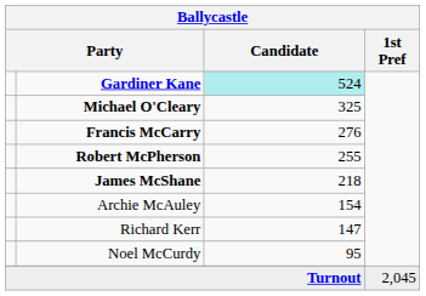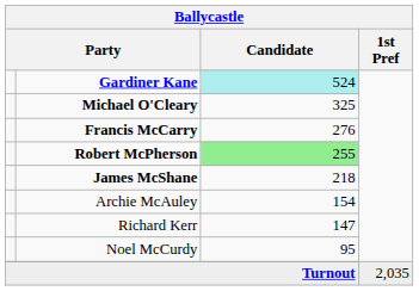Robert McPherson | Candidate: no background -> lightgreen background
Turnout | 1st Pref: 2,045 -> 2,035
